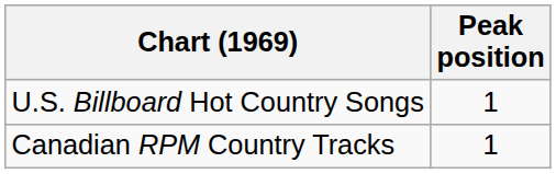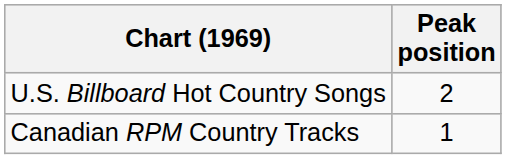U.S. Billboard Hot Country Songs | Peak position: 1 -> 2
